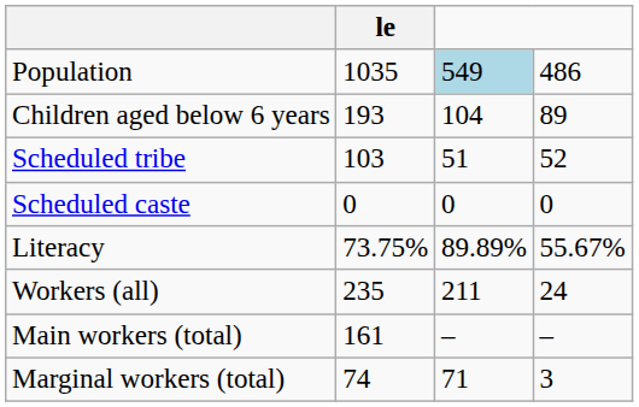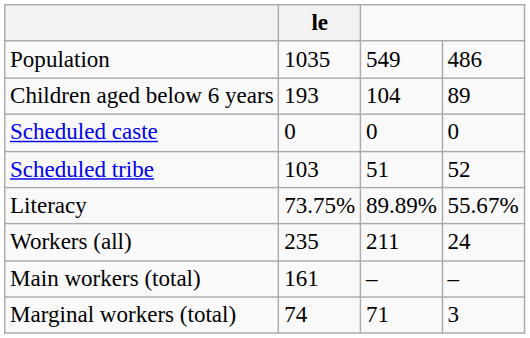Population | column 3: lightblue background -> no background
rows swapped: Scheduled caste <-> Scheduled tribe
